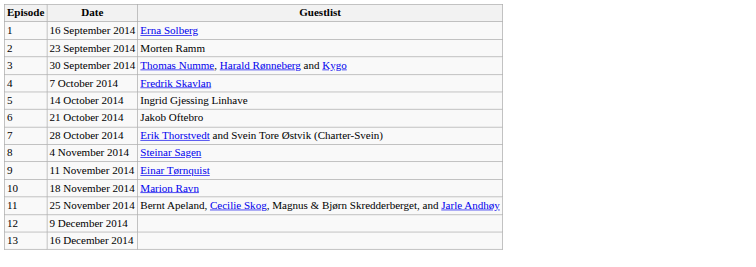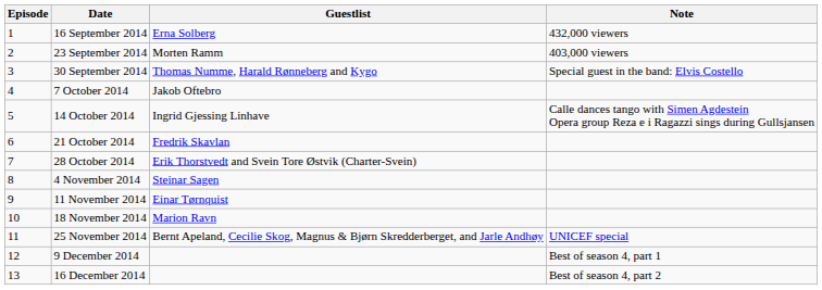+ column: Note | 432,000 viewers | 403,000 viewers | Special guest in the band: Elvis Costello | Calle dances tango with Simen Agdestein Opera group Reza e i Ragazzi sings during Gullsjansen | UNICEF special | Best of season 4, part 1 | Best of season 4, part 2
7 October 2014 | Guestlist: Fredrik Skavlan -> Jakob Oftebro
21 October 2014 | Guestlist: Jakob Oftebro -> Fredrik Skavlan
